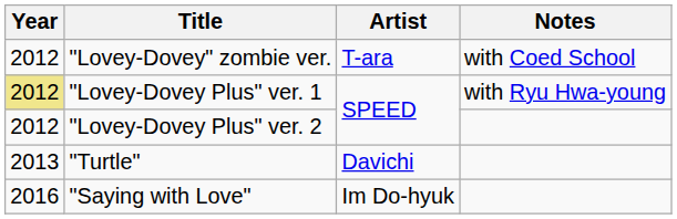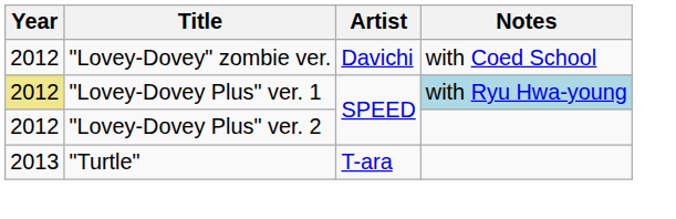"Lovey-Dovey" zombie ver. | Artist: T-ara -> Davichi
"Lovey-Dovey Plus" ver. 1 | Notes: no background -> lightblue background
"Turtle" | Artist: Davichi -> T-ara
- row: 2016 | "Saying with Love" | Im Do-hyuk
